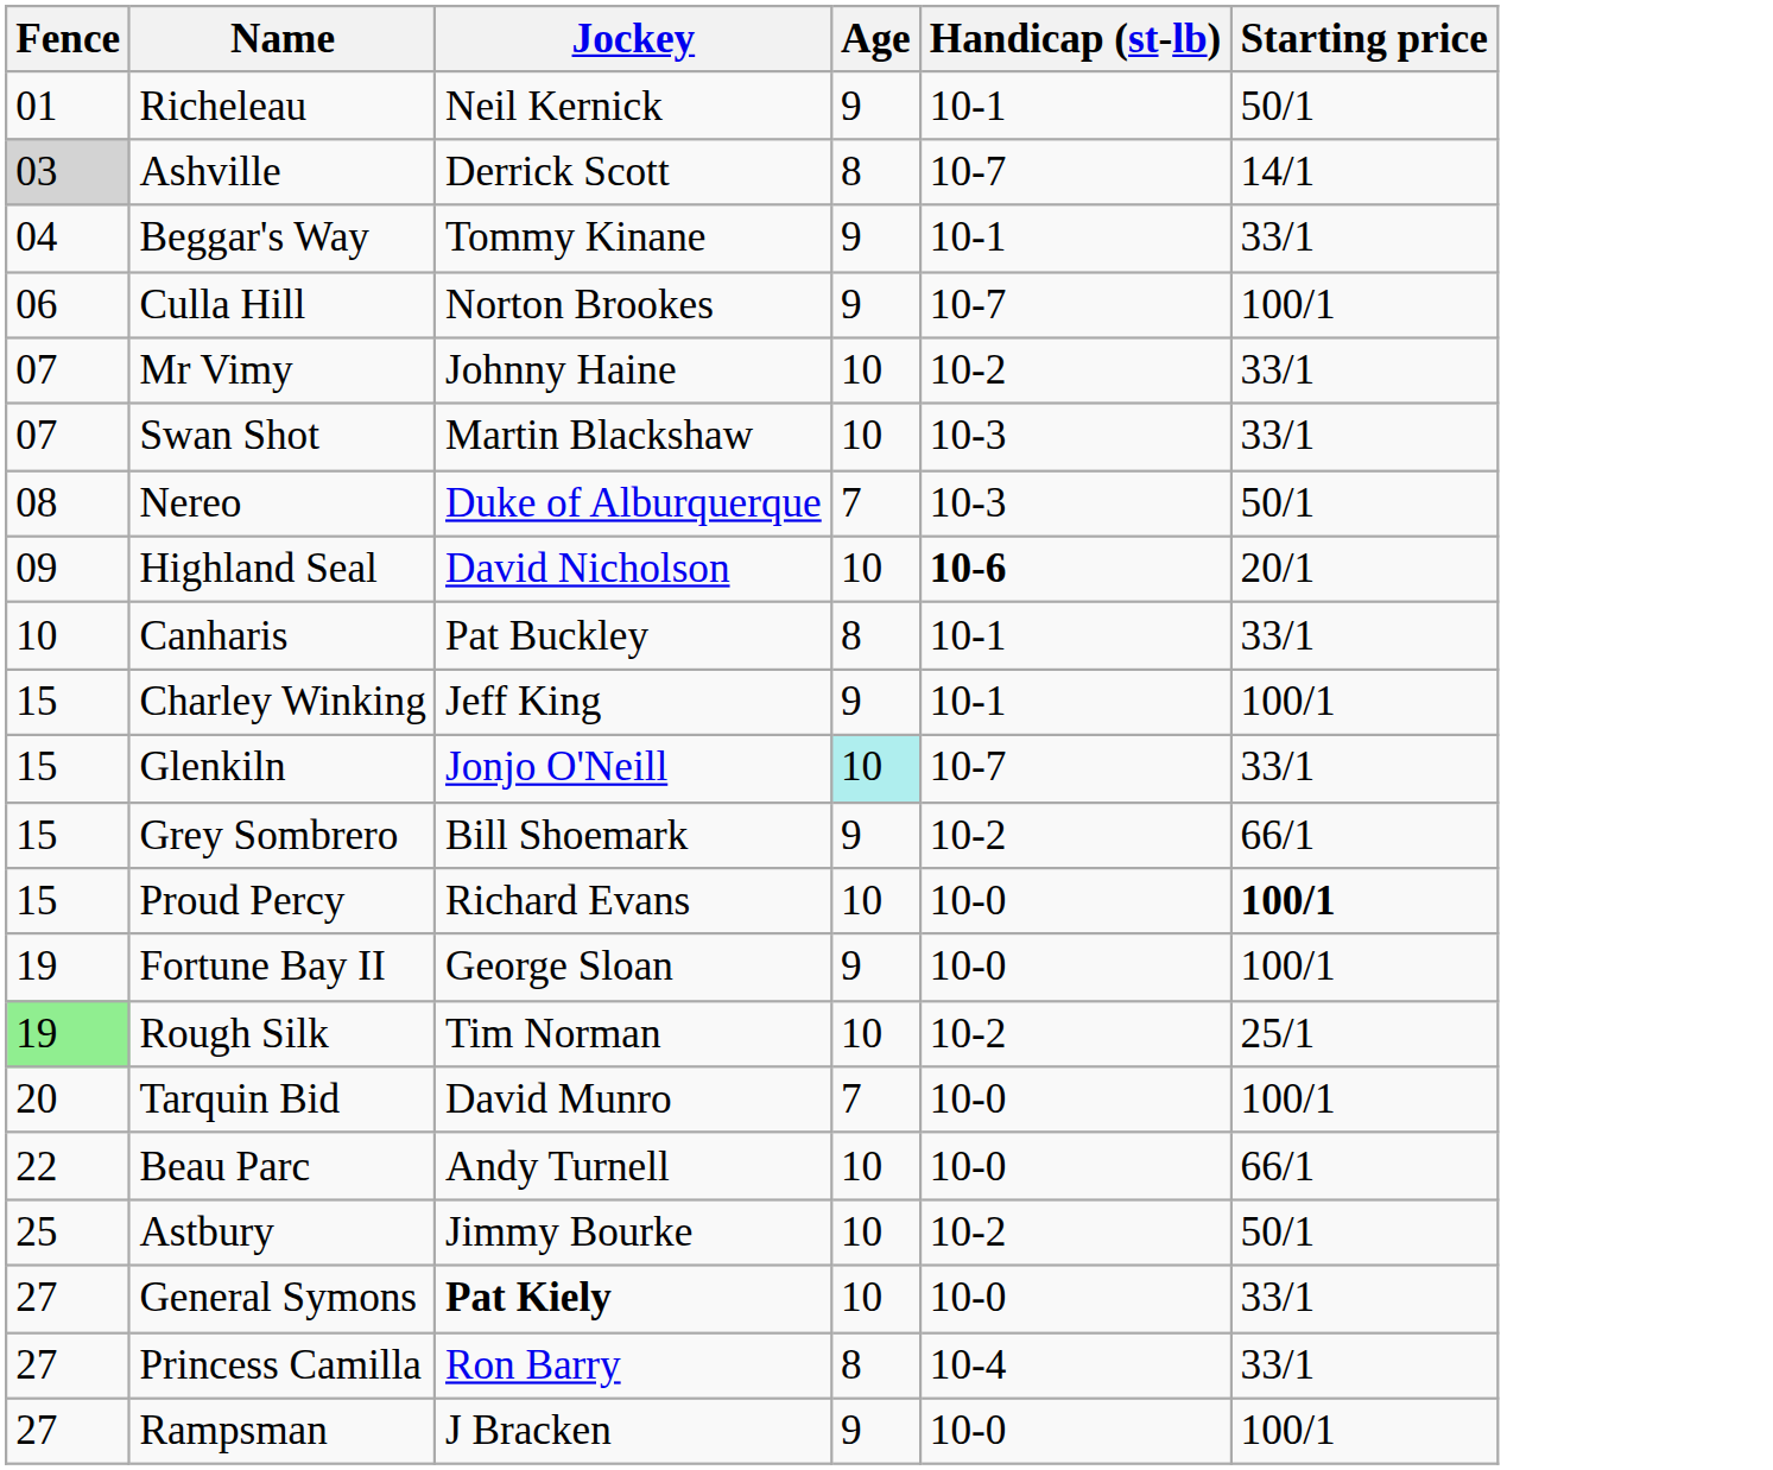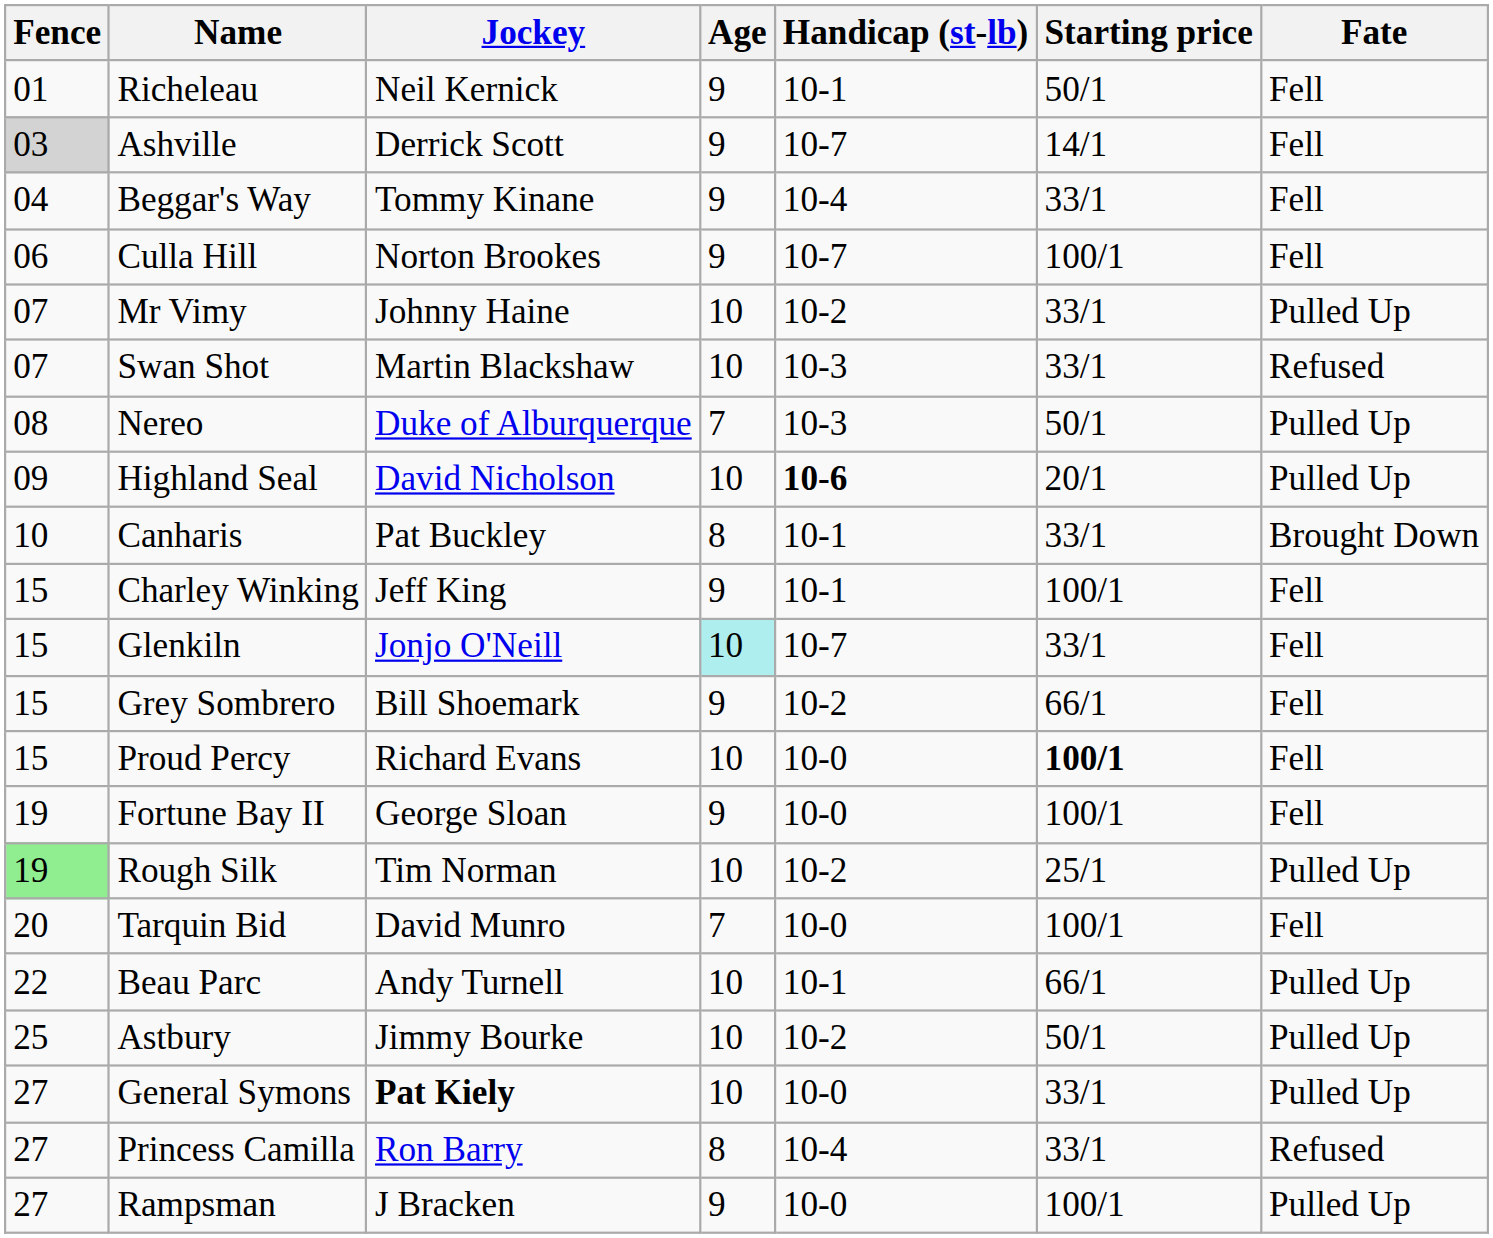+ column: Fate | Fell | Fell | Fell | Fell | Pulled Up | Refused | Pulled Up | Pulled Up | Brought Down | Fell | Fell | Fell | Fell | Fell | Pulled Up | Fell | Pulled Up | Pulled Up | Pulled Up | Refused | Pulled Up
Ashville | Age: 8 -> 9
Beggar's Way | Handicap (st-lb): 10-1 -> 10-4
Beau Parc | Handicap (st-lb): 10-0 -> 10-1
